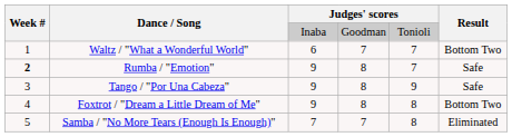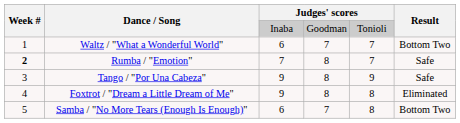Rumba / "Emotion" | column 3: 9 -> 7
Foxtrot / "Dream a Little Dream of Me" | Result: Bottom Two -> Eliminated
Samba / "No More Tears (Enough Is Enough)" | column 3: 7 -> 6
Samba / "No More Tears (Enough Is Enough)" | Result: Eliminated -> Bottom Two
